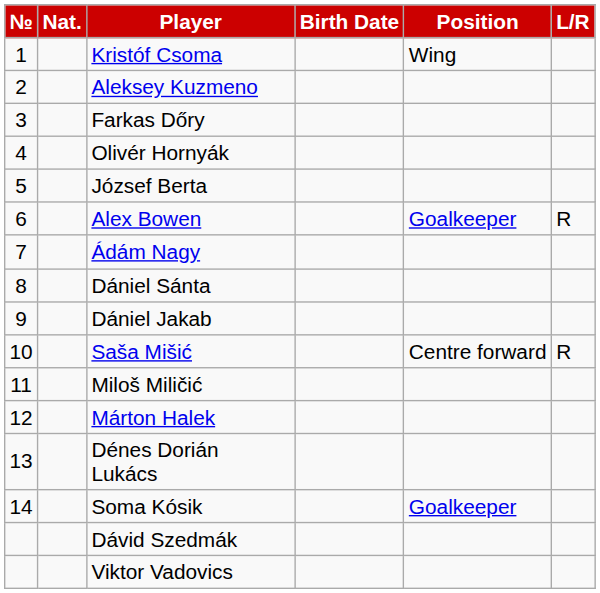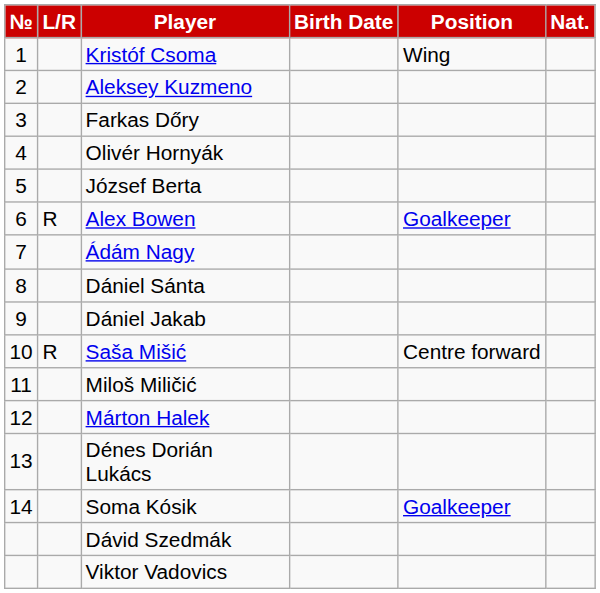columns swapped: Nat. <-> L/R
